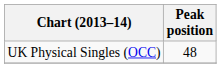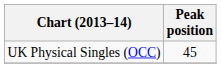UK Physical Singles (OCC) | Peak position: 48 -> 45
